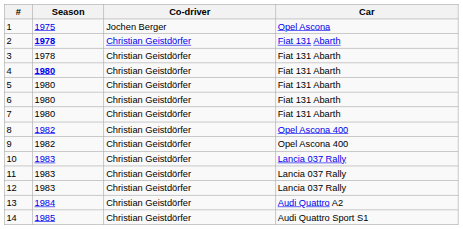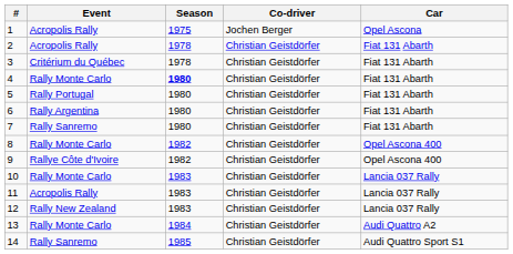+ column: Event | Acropolis Rally | Acropolis Rally | Critérium du Québec | Rally Monte Carlo | Rally Portugal | Rally Argentina | Rally Sanremo | Rally Monte Carlo | Rallye Côte d'Ivoire | Rally Monte Carlo | Acropolis Rally | Rally New Zealand | Rally Monte Carlo | Rally Sanremo
2 | Season: bold -> normal
